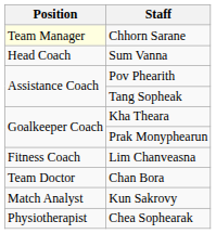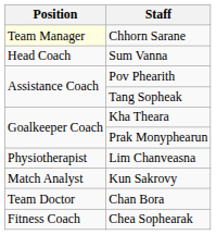Lim Chanveasna | Position: Fitness Coach -> Physiotherapist
rows swapped: Kun Sakrovy <-> Chan Bora
Chea Sophearak | Position: Physiotherapist -> Fitness Coach
